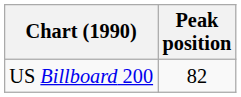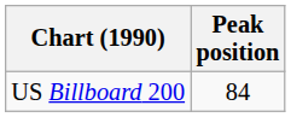US Billboard 200 | Peak position: 82 -> 84
